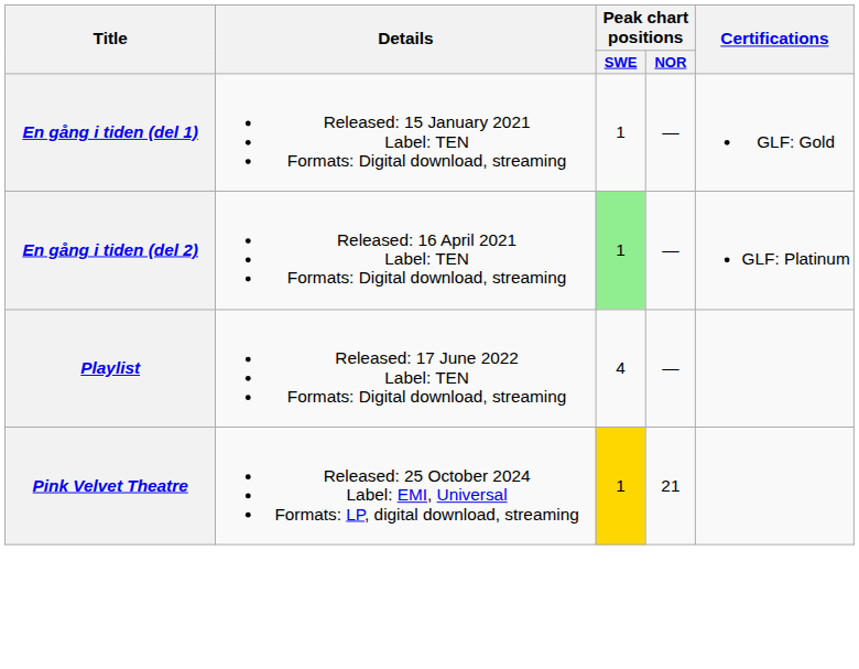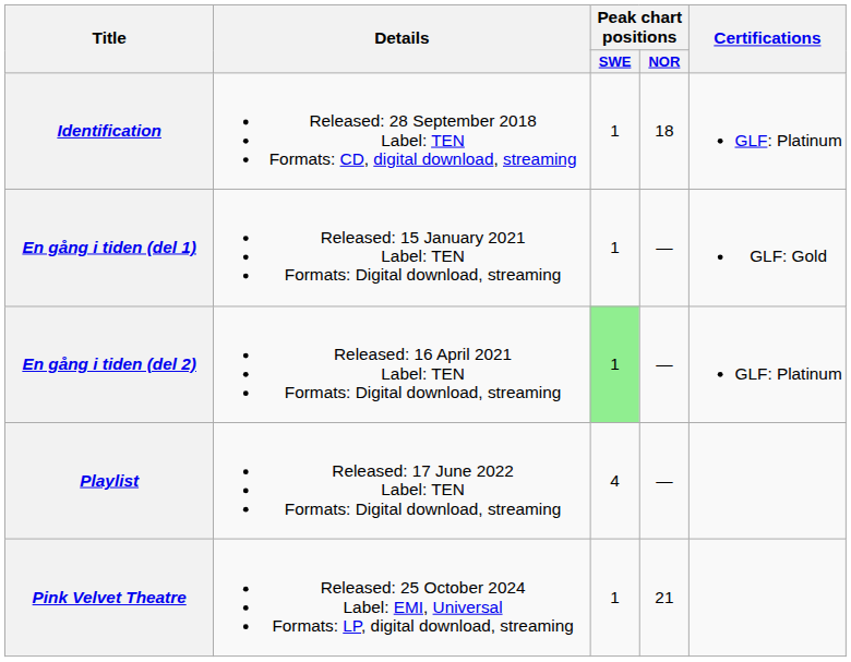+ row: Identification | Released: 28 September 2018 Label: TEN Formats: CD, digital download, streaming | 1 | 18 | GLF: Platinum
Pink Velvet Theatre | Peak chart positions / SWE: gold background -> no background
